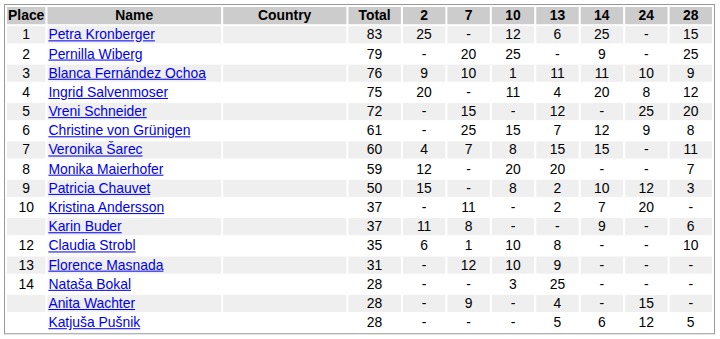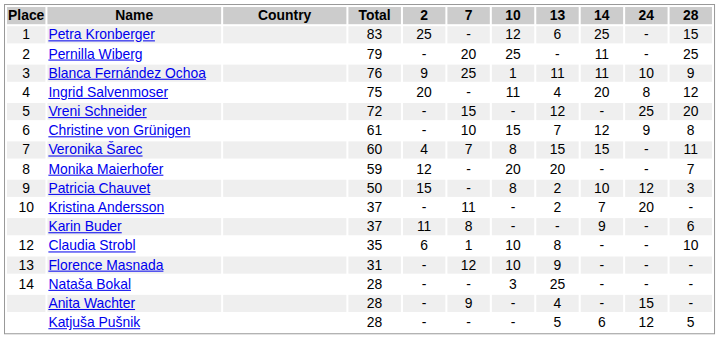Pernilla Wiberg | 14: 9 -> 11
Blanca Fernández Ochoa | 7: 10 -> 25
Christine von Grünigen | 7: 25 -> 10
